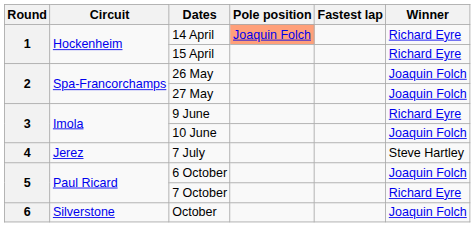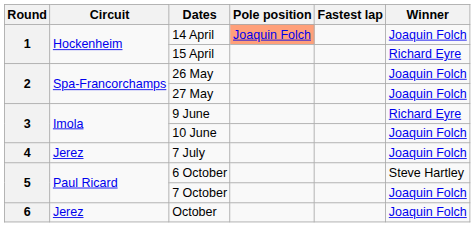14 April | Winner: Richard Eyre -> Joaquin Folch
7 July | Winner: Steve Hartley -> Joaquin Folch
6 October | Winner: Joaquin Folch -> Steve Hartley
7 October | Winner: Richard Eyre -> Joaquin Folch
October | Circuit: Silverstone -> Jerez
